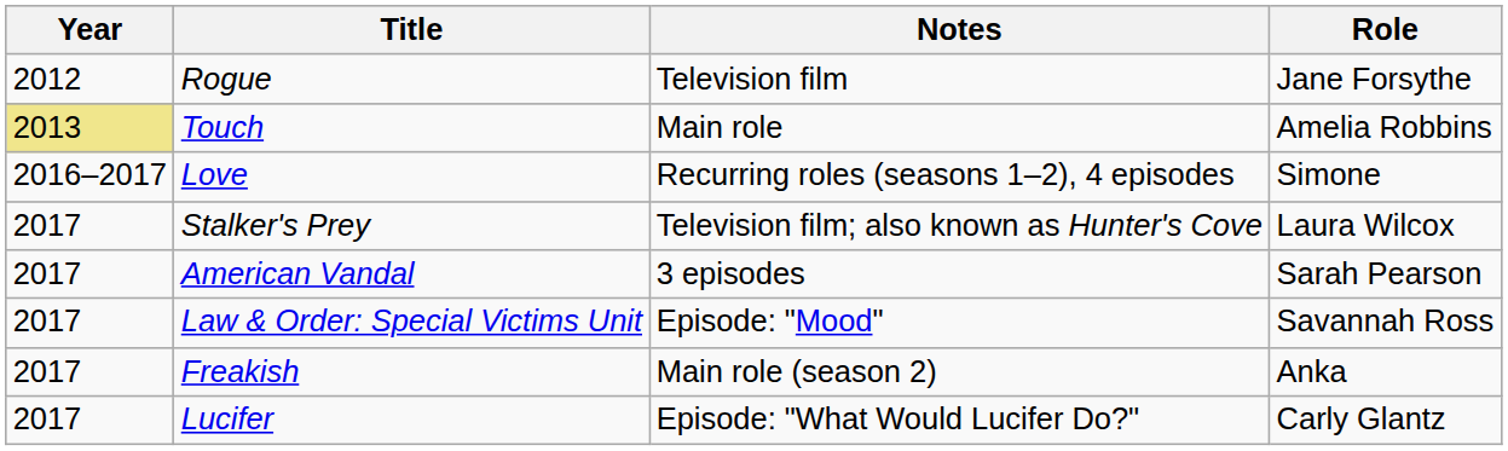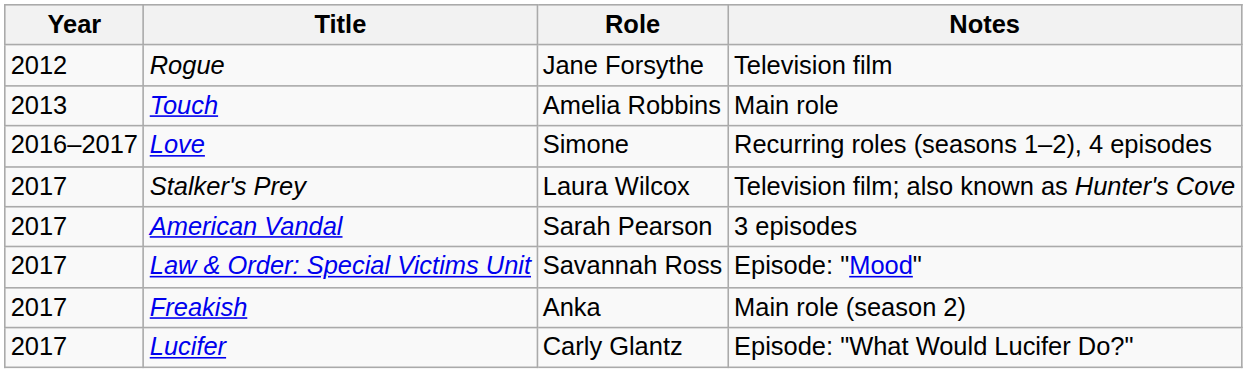columns swapped: Role <-> Notes
Touch | Year: khaki background -> no background
